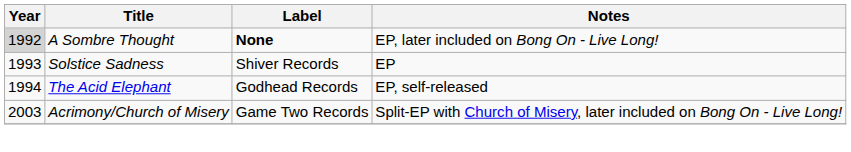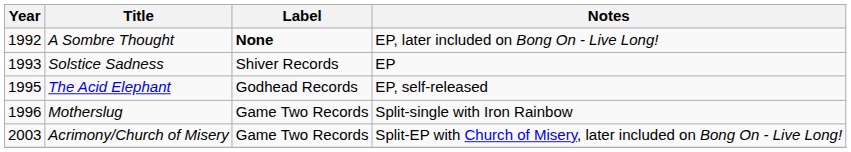A Sombre Thought | Year: lightgrey background -> no background
The Acid Elephant | Year: 1994 -> 1995
+ row: 1996 | Motherslug | Game Two Records | Split-single with Iron Rainbow
